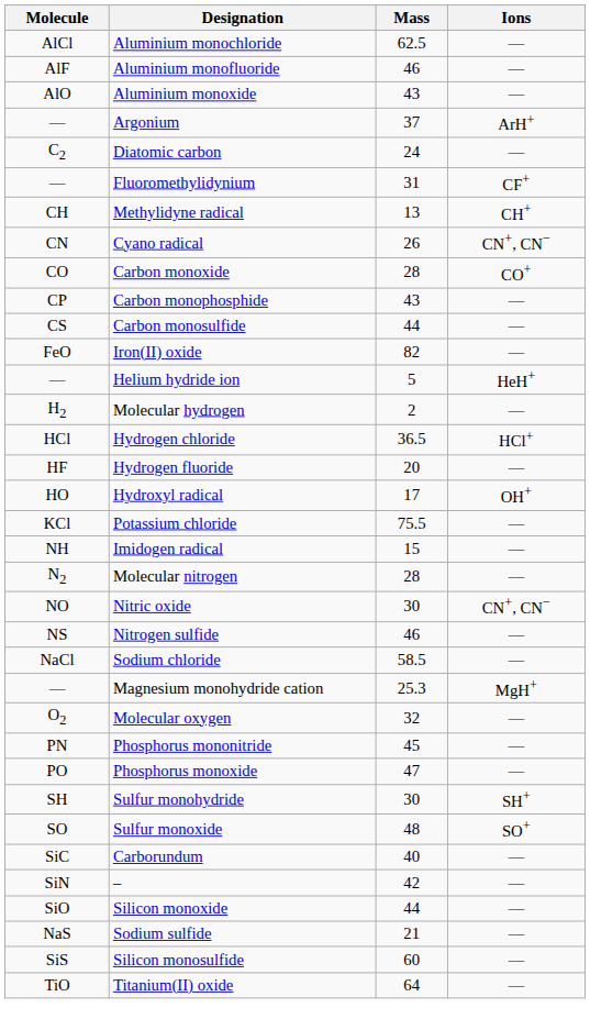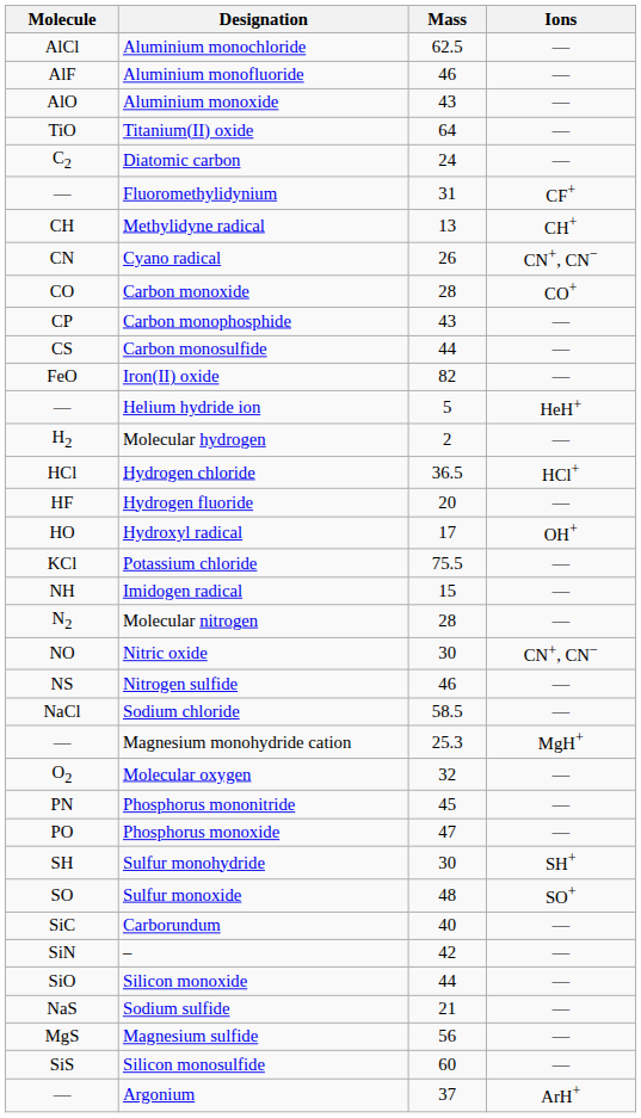rows swapped: Argonium <-> Titanium(II) oxide
+ row: MgS | Magnesium sulfide | 56 | —
